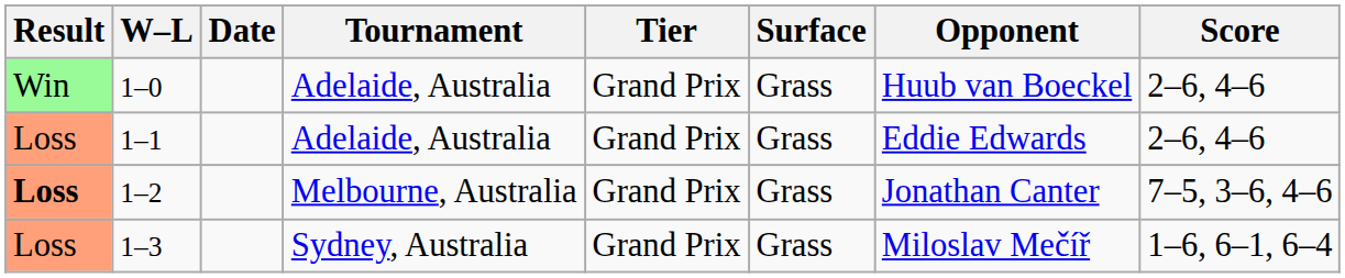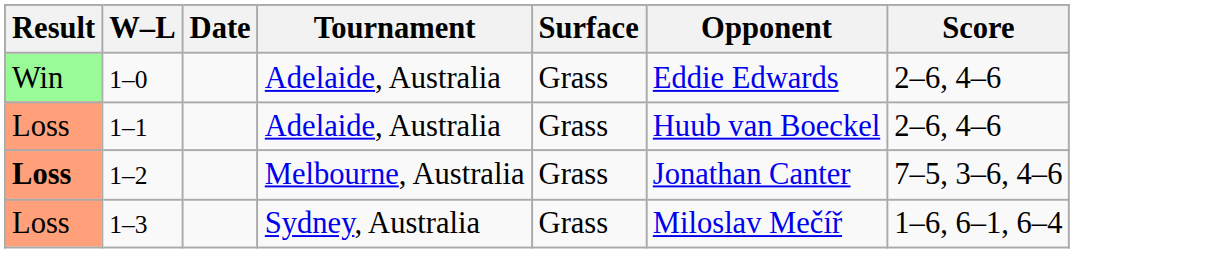- column: Tier | Grand Prix | Grand Prix | Grand Prix | Grand Prix
1–0 | Opponent: Huub van Boeckel -> Eddie Edwards
1–1 | Opponent: Eddie Edwards -> Huub van Boeckel
